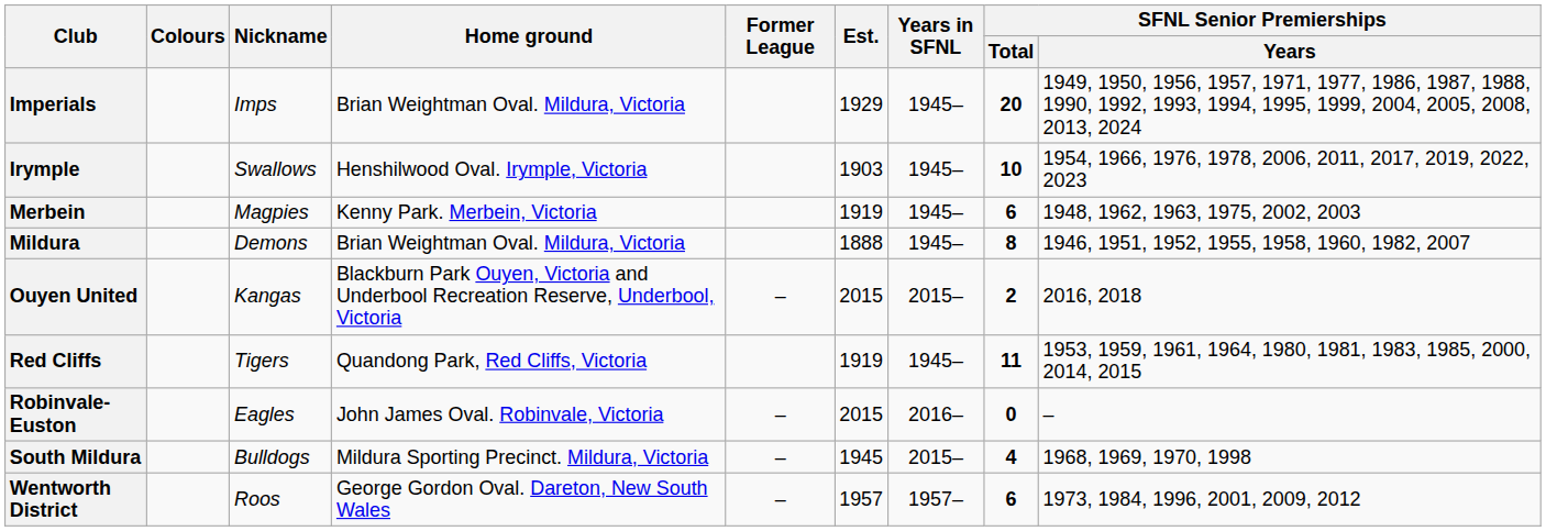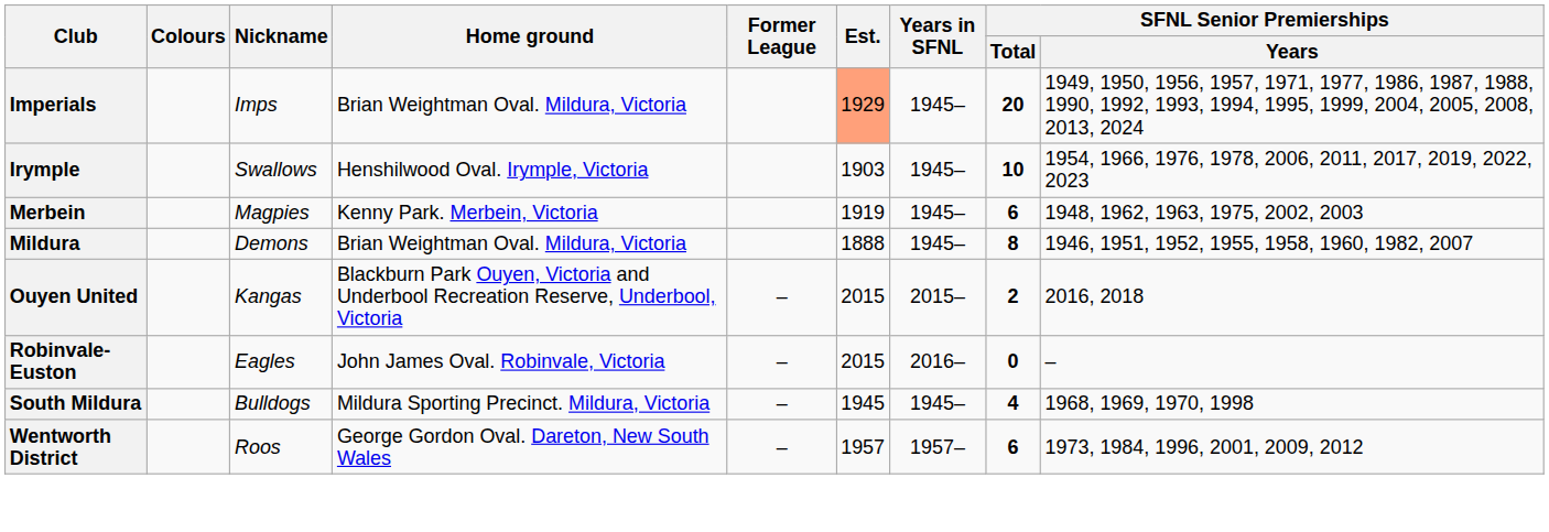Imperials | Est.: no background -> lightsalmon background
- row: Red Cliffs | Tigers | Quandong Park, Red Cliffs, Victoria | 1919 | 1945– | 11 | 1953, 1959, 1961, 1964, 1980, 1981, 1983, 1985, 2000, 2014, 2015
South Mildura | Years in SFNL: 2015– -> 1945–
